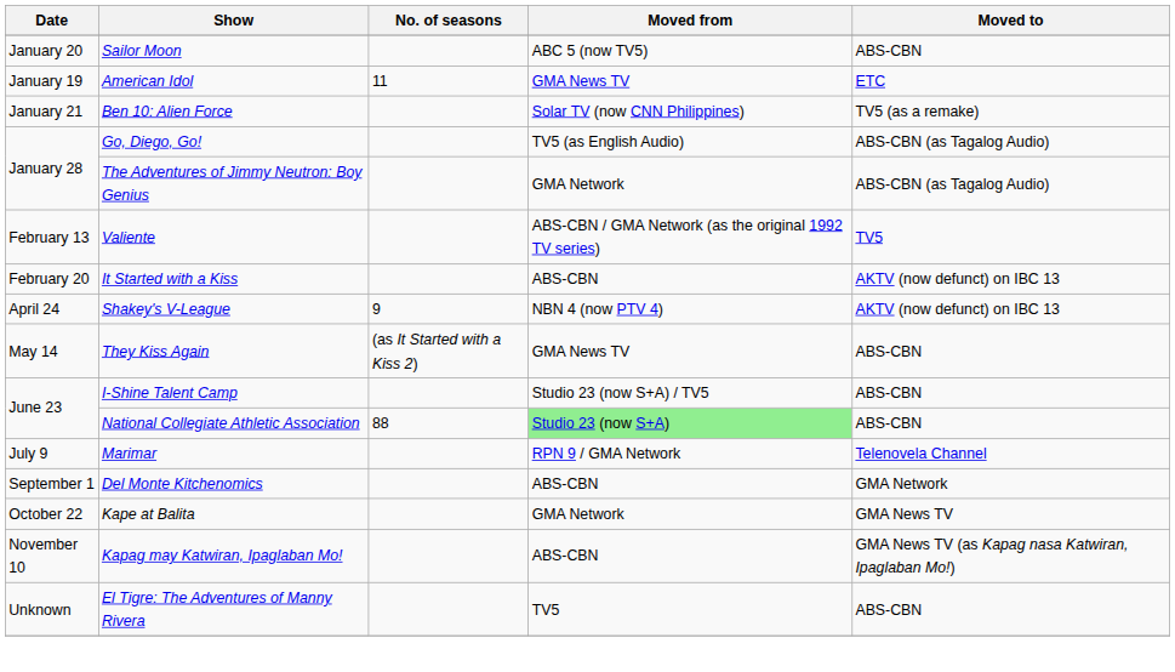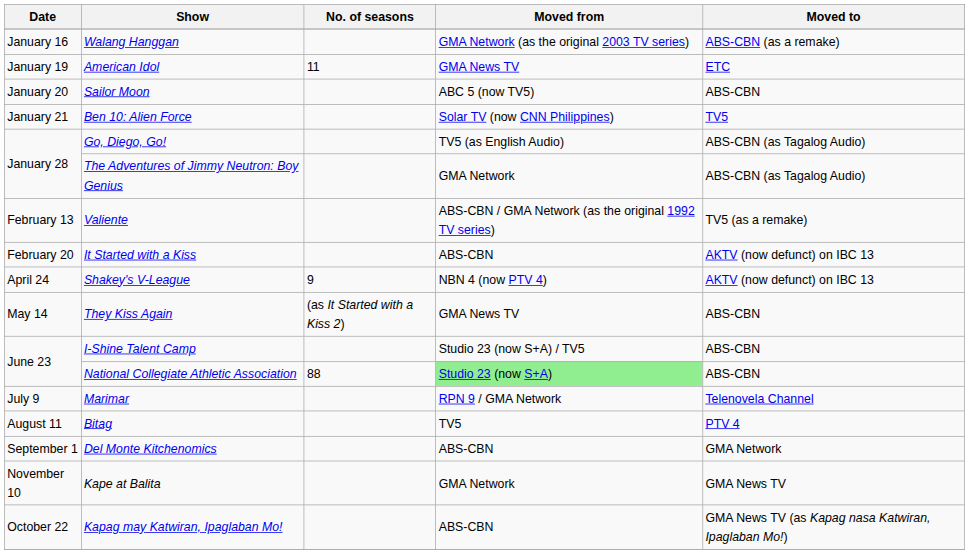+ row: January 16 | Walang Hanggan | GMA Network (as the original 2003 TV series) | ABS-CBN (as a remake)
rows swapped: American Idol <-> Sailor Moon
Ben 10: Alien Force | Moved to: TV5 (as a remake) -> TV5
Valiente | Moved to: TV5 -> TV5 (as a remake)
+ row: August 11 | Bitag | TV5 | PTV 4
Kape at Balita | Date: October 22 -> November 10
Kapag may Katwiran, Ipaglaban Mo! | Date: November 10 -> October 22
- row: Unknown | El Tigre: The Adventures of Manny Rivera | TV5 | ABS-CBN
